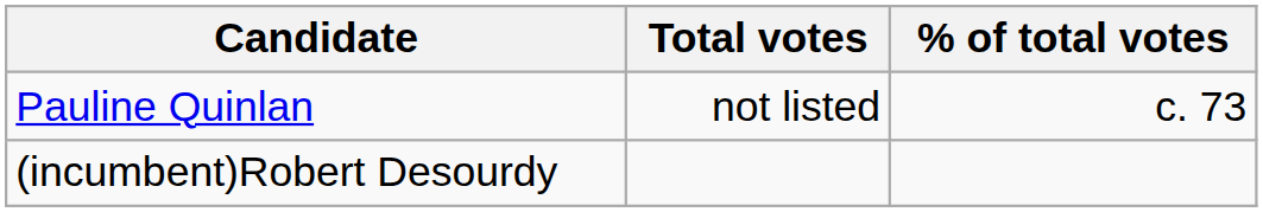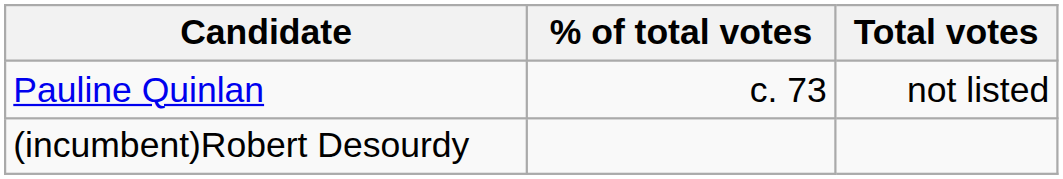columns swapped: Total votes <-> % of total votes
